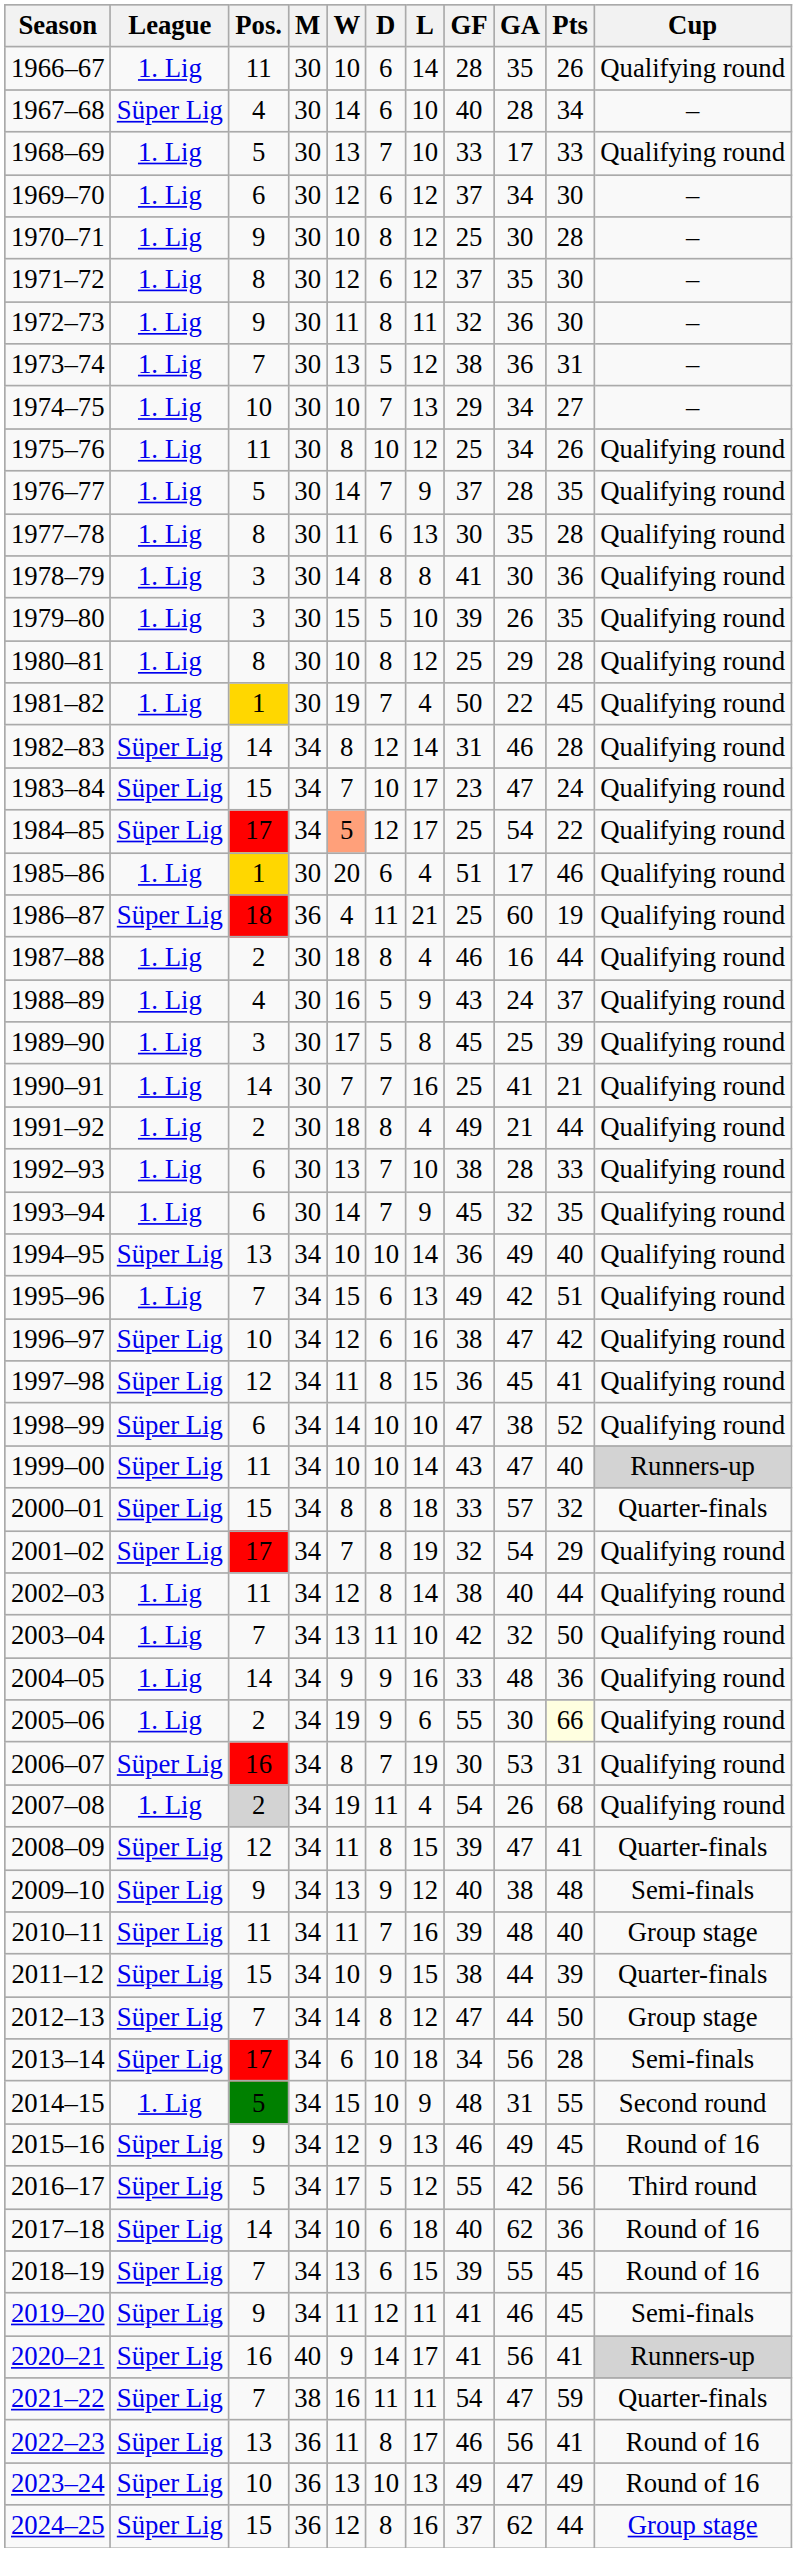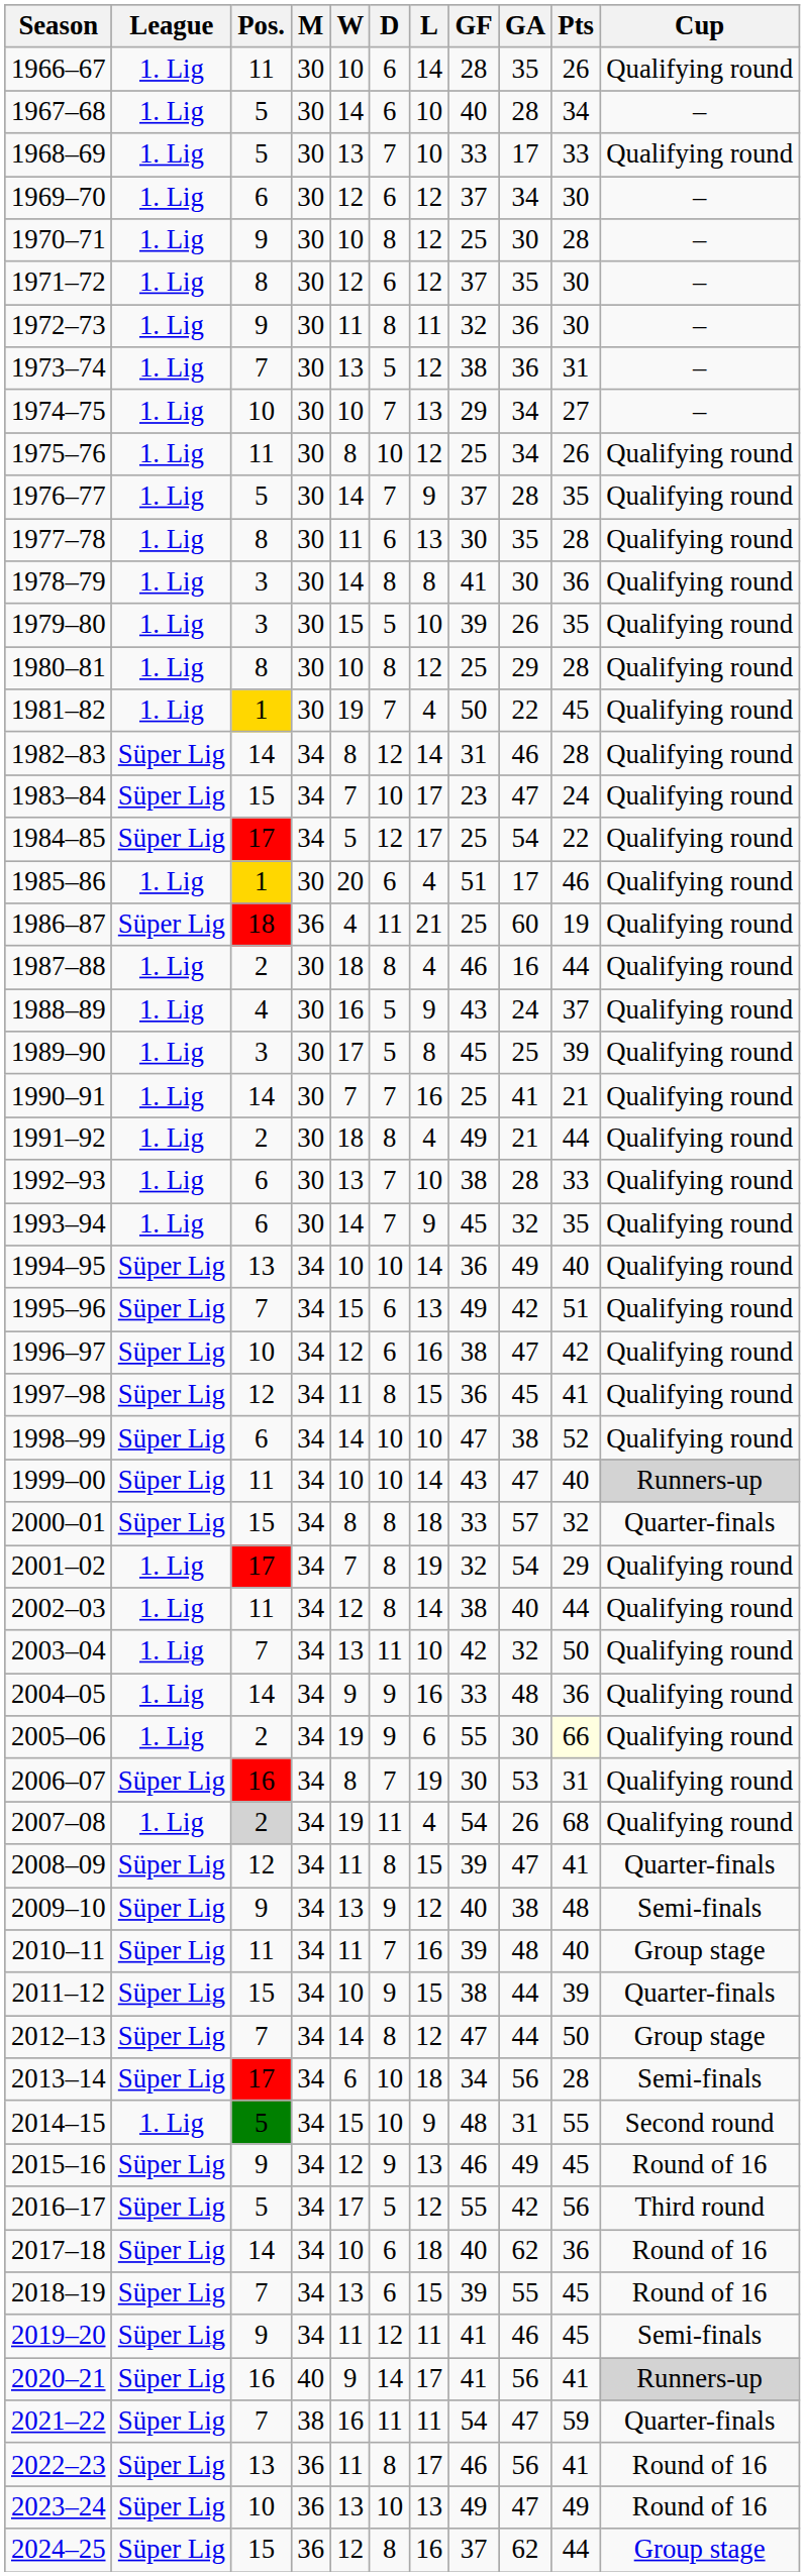1967–68 | League: Süper Lig -> 1. Lig
1967–68 | Pos.: 4 -> 5
1984–85 | W: lightsalmon background -> no background
1995–96 | League: 1. Lig -> Süper Lig
2001–02 | League: Süper Lig -> 1. Lig
